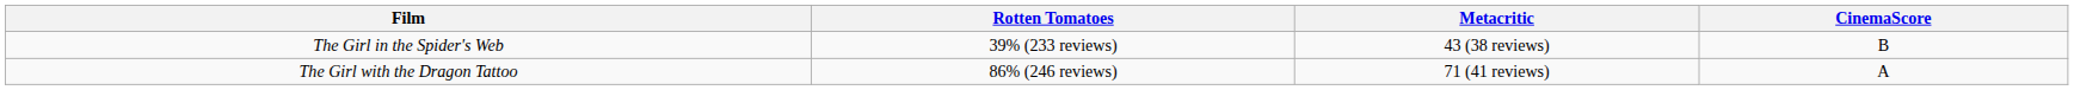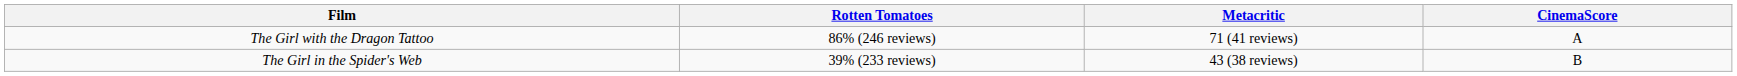rows swapped: The Girl with the Dragon Tattoo <-> The Girl in the Spider's Web
